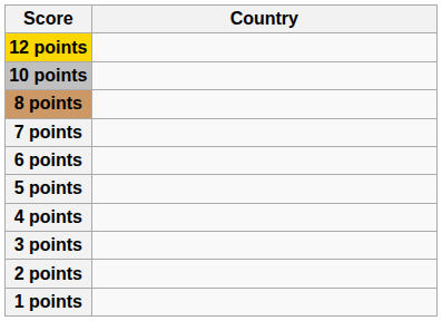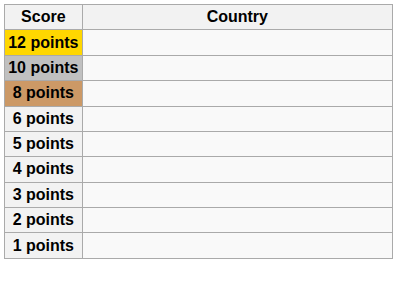- row: 7 points
